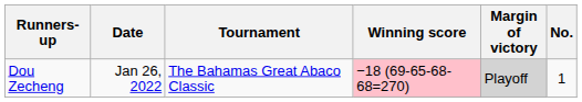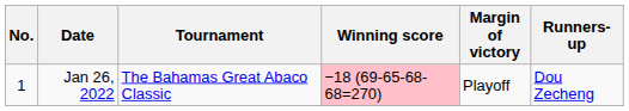columns swapped: No. <-> Runners-up
Jan 26, 2022 | Margin of victory: lightgrey background -> no background
